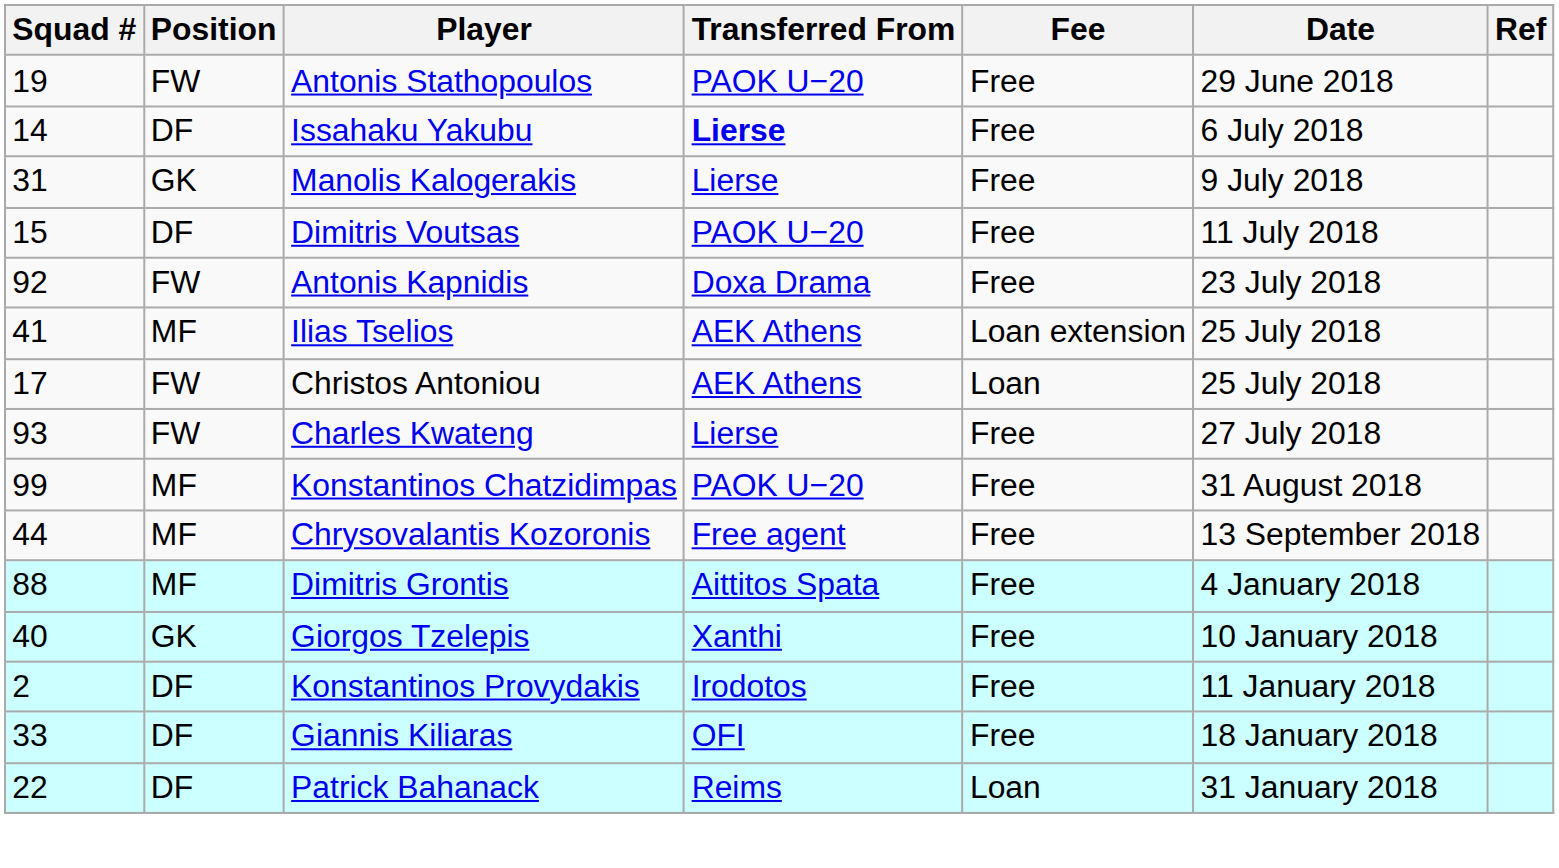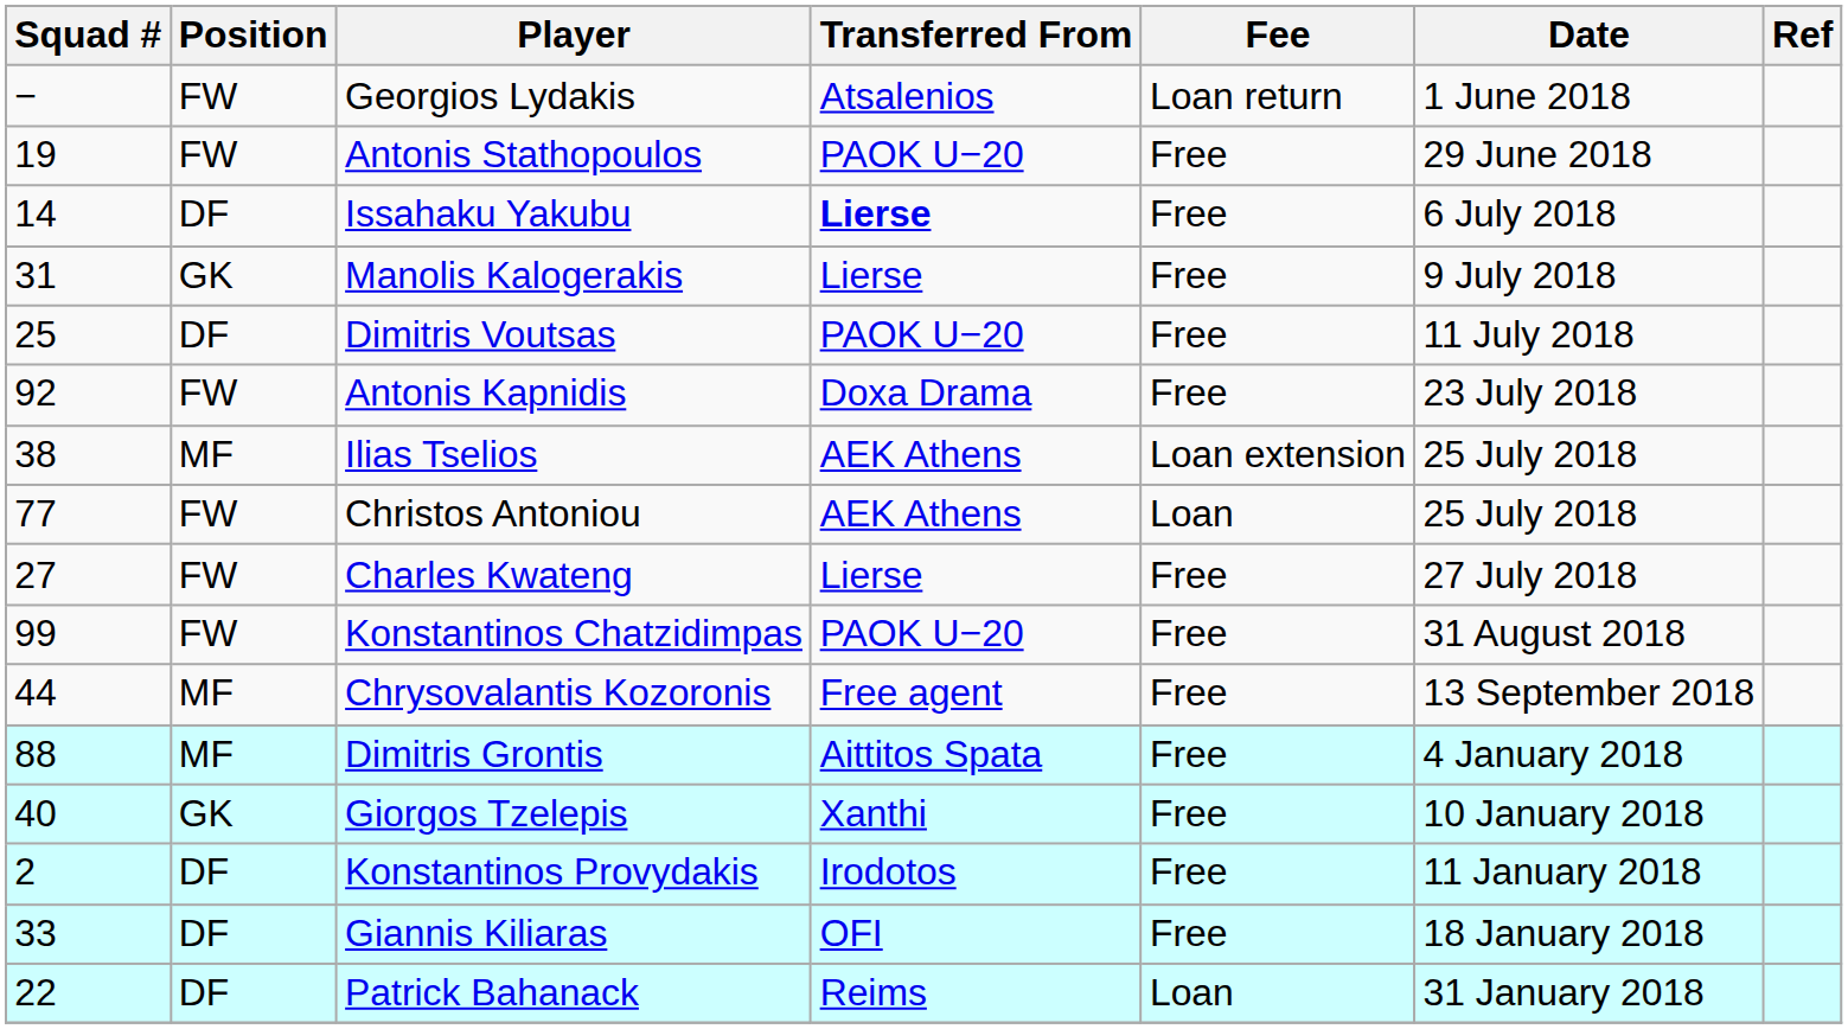+ row: − | FW | Georgios Lydakis | Atsalenios | Loan return | 1 June 2018
Dimitris Voutsas | Squad #: 15 -> 25
Ilias Tselios | Squad #: 41 -> 38
Christos Antoniou | Squad #: 17 -> 77
Charles Kwateng | Squad #: 93 -> 27
Konstantinos Chatzidimpas | Position: MF -> FW
